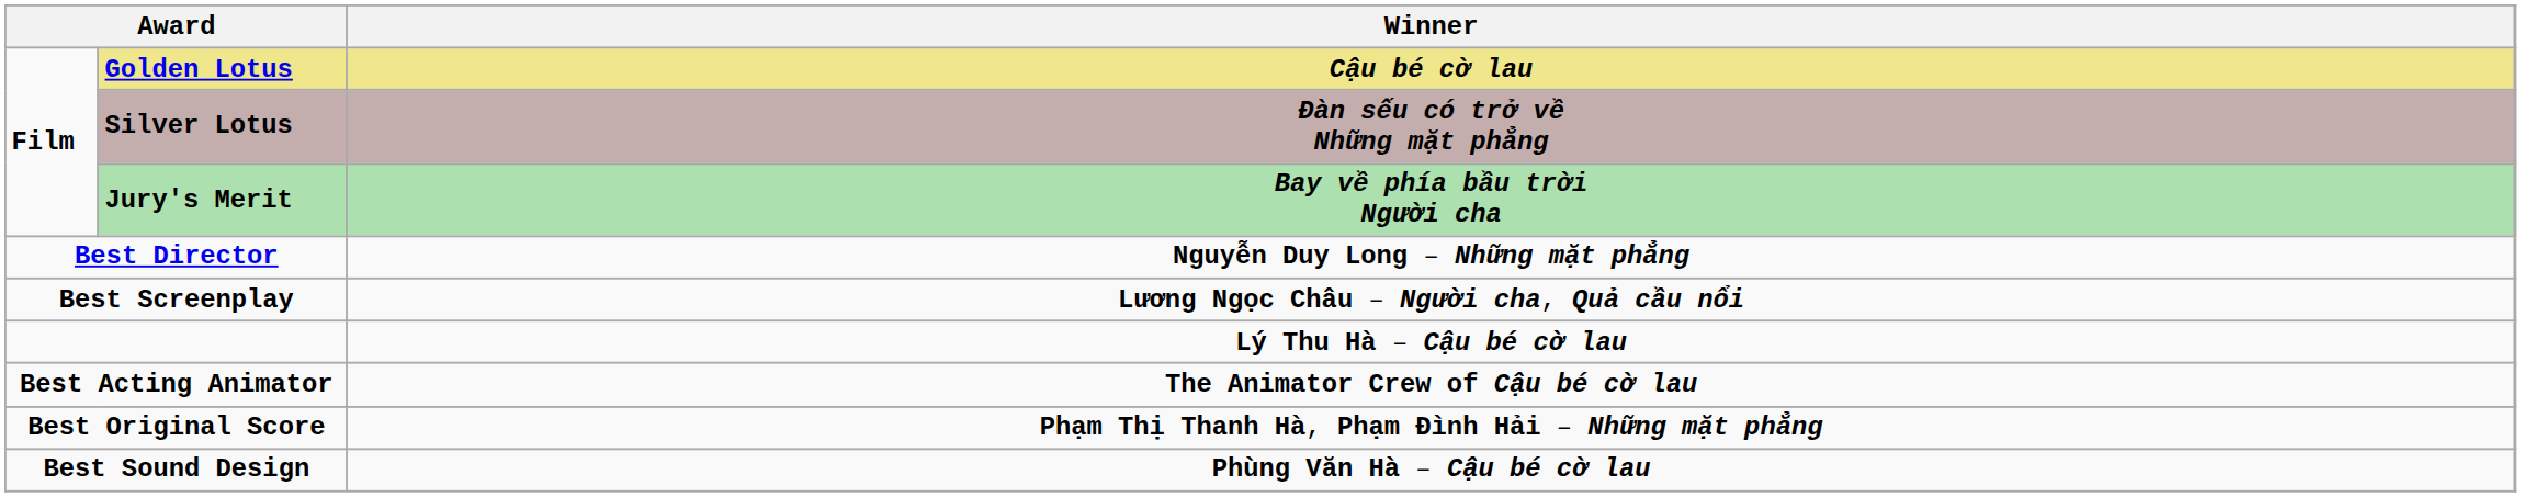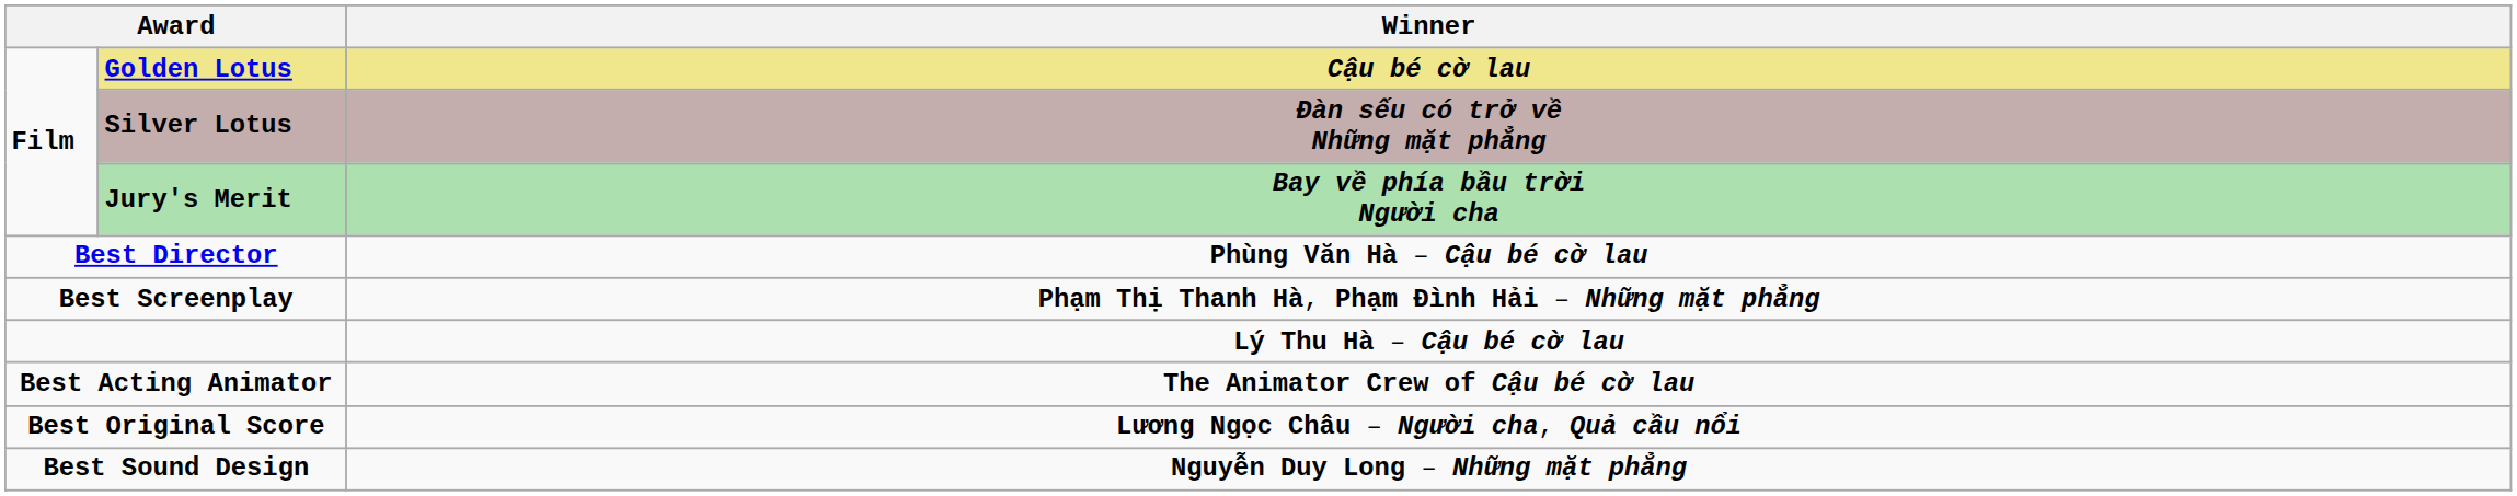Best Director | Winner: Nguyễn Duy Long – Những mặt phẳng -> Phùng Văn Hà – Cậu bé cờ lau
Best Screenplay | Winner: Lương Ngọc Châu – Người cha, Quả cầu nổi -> Phạm Thị Thanh Hà, Phạm Đình Hải – Những mặt phẳng
Best Original Score | Winner: Phạm Thị Thanh Hà, Phạm Đình Hải – Những mặt phẳng -> Lương Ngọc Châu – Người cha, Quả cầu nổi
Best Sound Design | Winner: Phùng Văn Hà – Cậu bé cờ lau -> Nguyễn Duy Long – Những mặt phẳng
